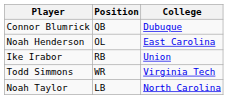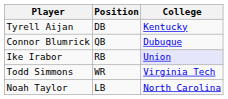+ row: Tyrell Aijan | DB | Kentucky
- row: Noah Henderson | OL | East Carolina
Ike Irabor | College: no background -> lavender background
